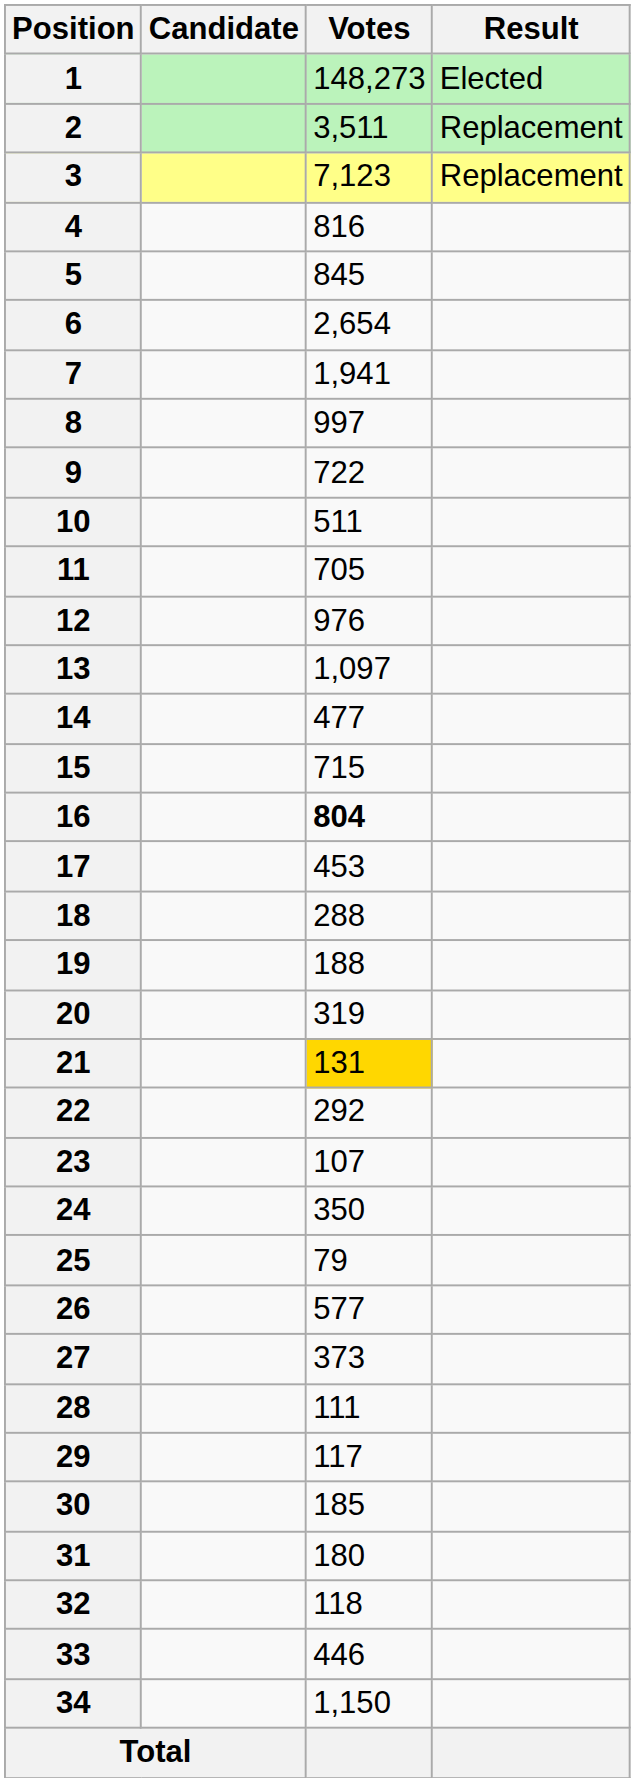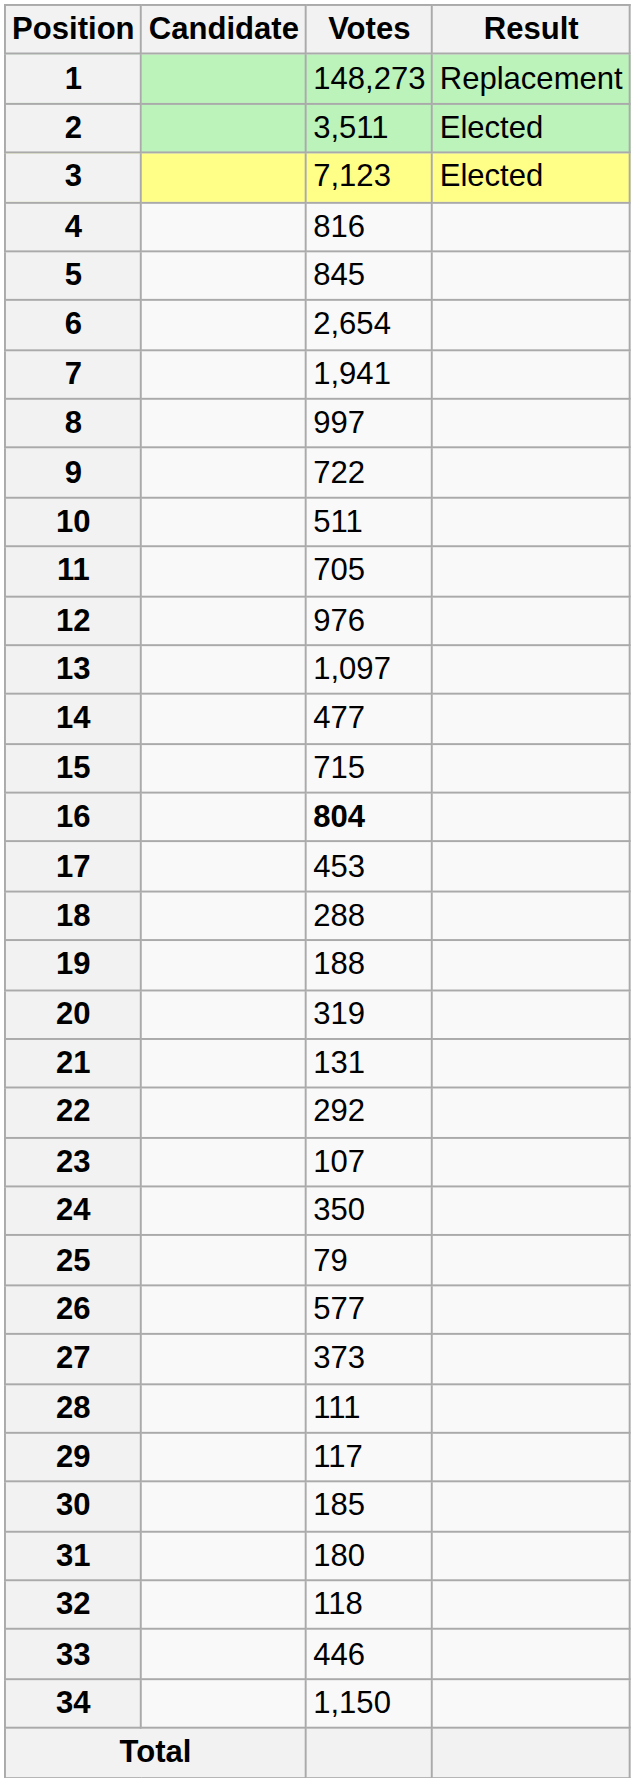1 | Result: Elected -> Replacement
2 | Result: Replacement -> Elected
3 | Result: Replacement -> Elected
21 | Votes: gold background -> no background
